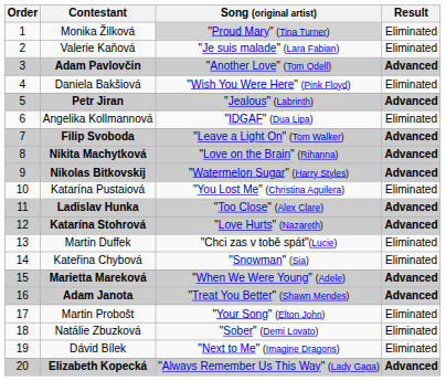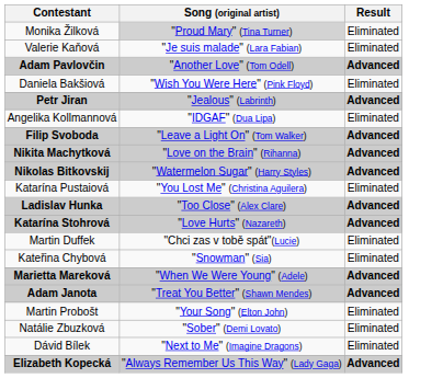- column: Order | 1 | 2 | 3 | 4 | 5 | 6 | 7 | 8 | 9 | 10 | 11 | 12 | 13 | 14 | 15 | 16 | 17 | 18 | 19 | 20
